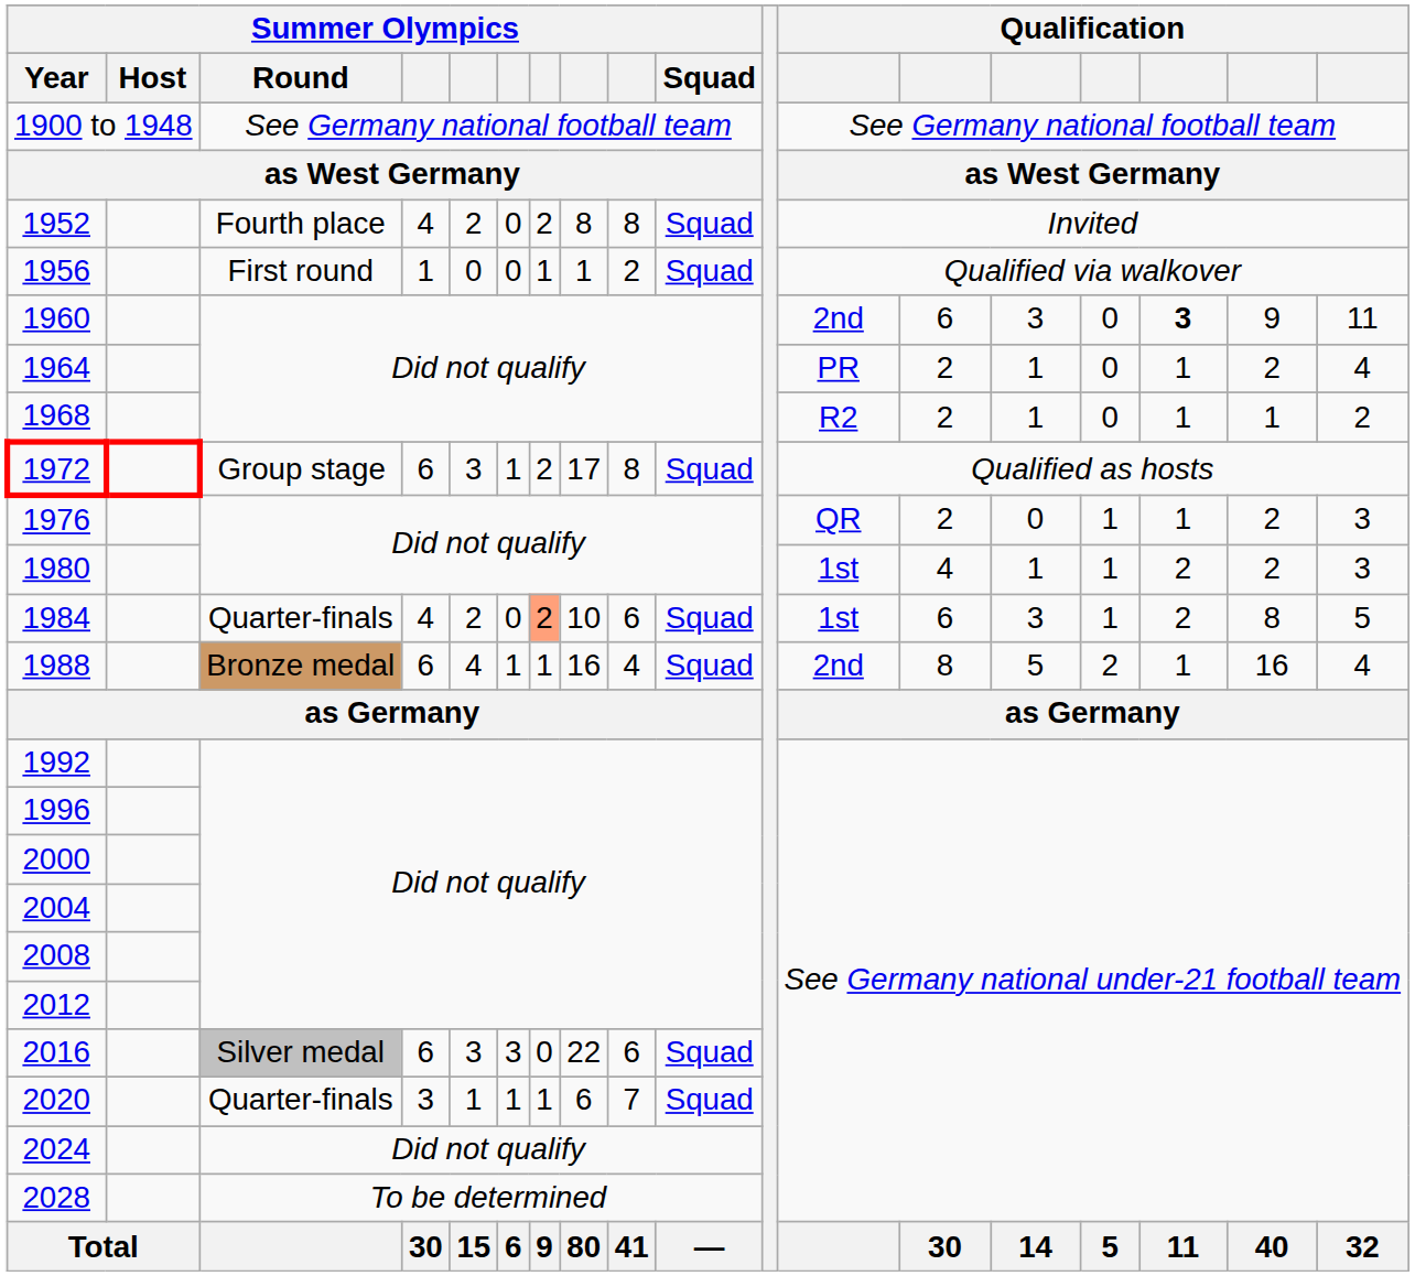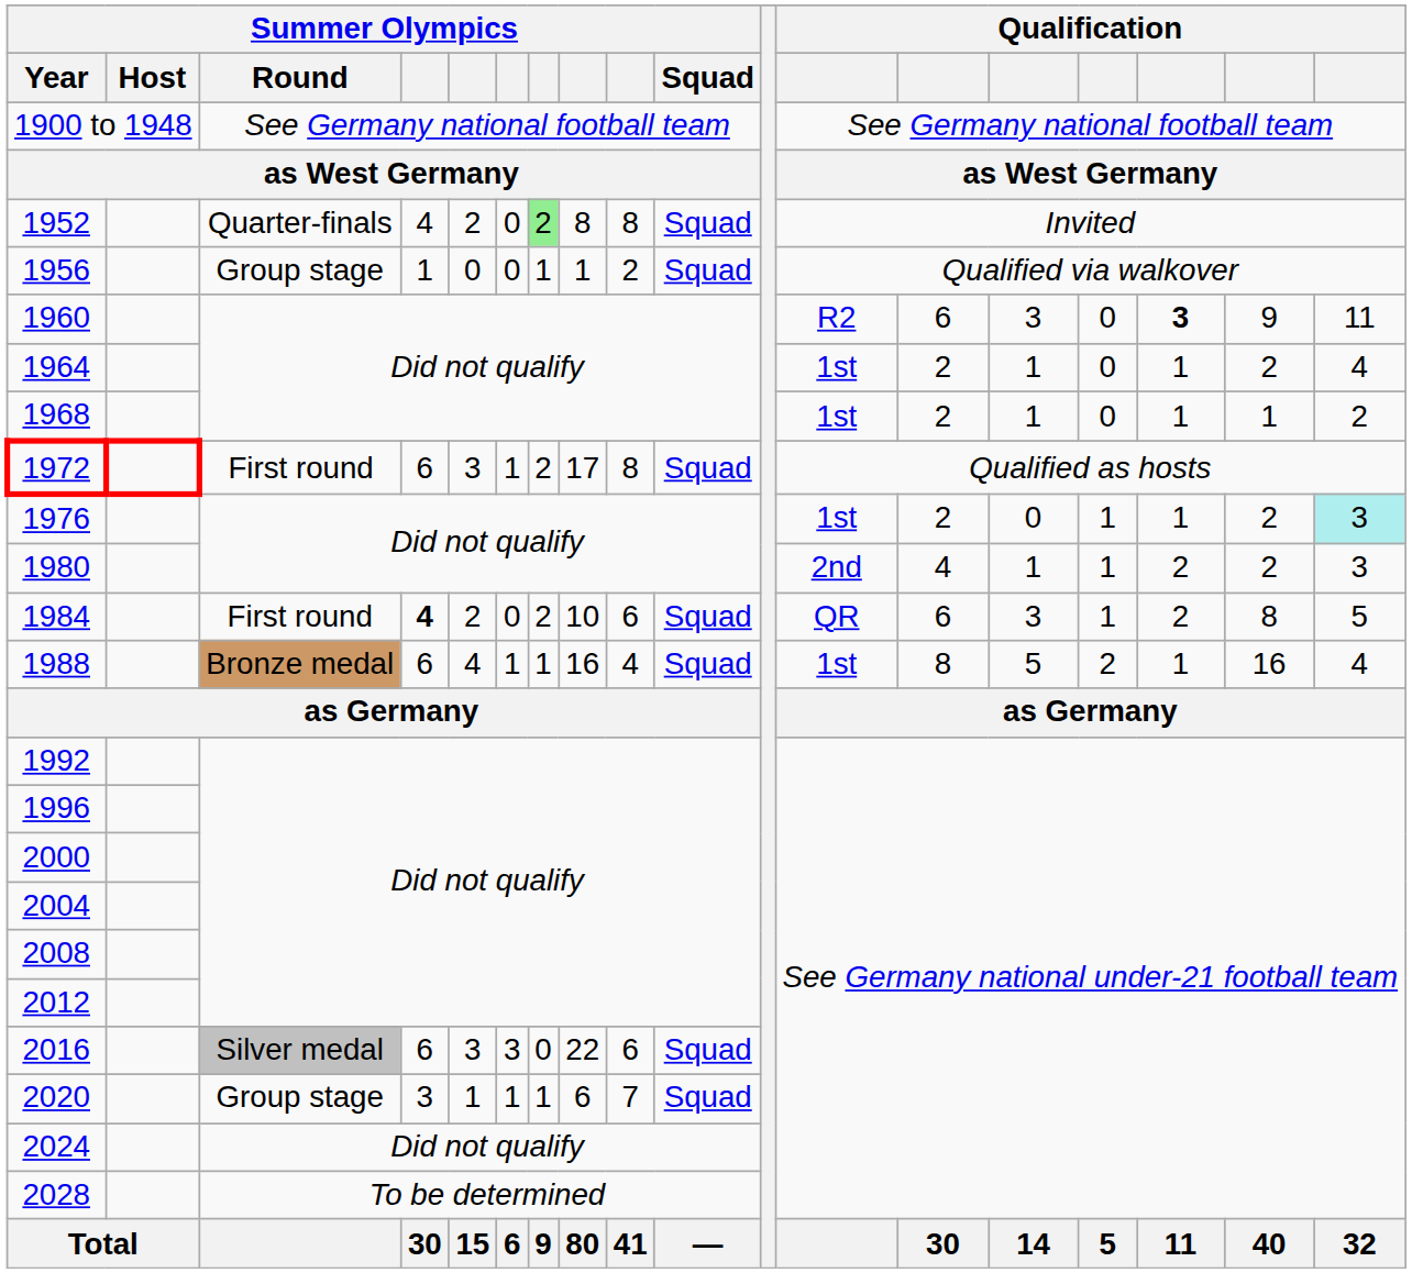1952 | Summer Olympics / Round: Fourth place -> Quarter-finals
1952 | column 7: no background -> lightgreen background
1956 | Summer Olympics / Round: First round -> Group stage
1960 | column 12: 2nd -> R2
1964 | column 12: PR -> 1st
1968 | column 12: R2 -> 1st
1972 | Summer Olympics / Round: Group stage -> First round
1976 | column 12: QR -> 1st
1976 | column 18: no background -> paleturquoise background
1980 | column 12: 1st -> 2nd
1984 | Summer Olympics / Round: Quarter-finals -> First round
1984 | column 4: normal -> bold
1984 | column 7: lightsalmon background -> no background
1984 | column 12: 1st -> QR
1988 | column 12: 2nd -> 1st
2020 | Summer Olympics / Round: Quarter-finals -> Group stage
